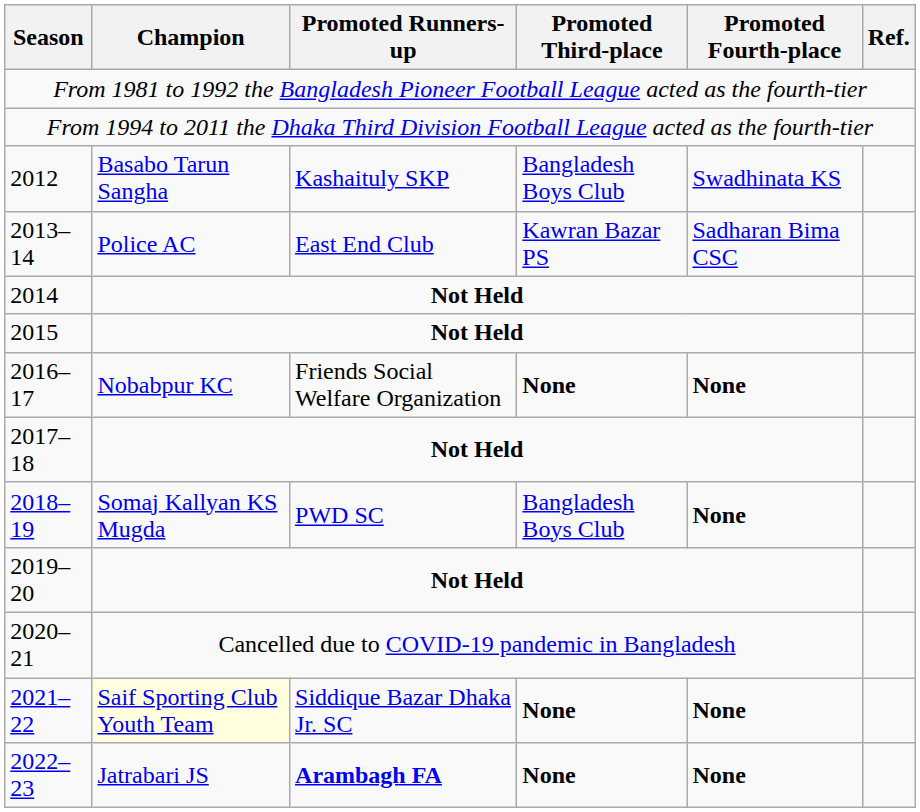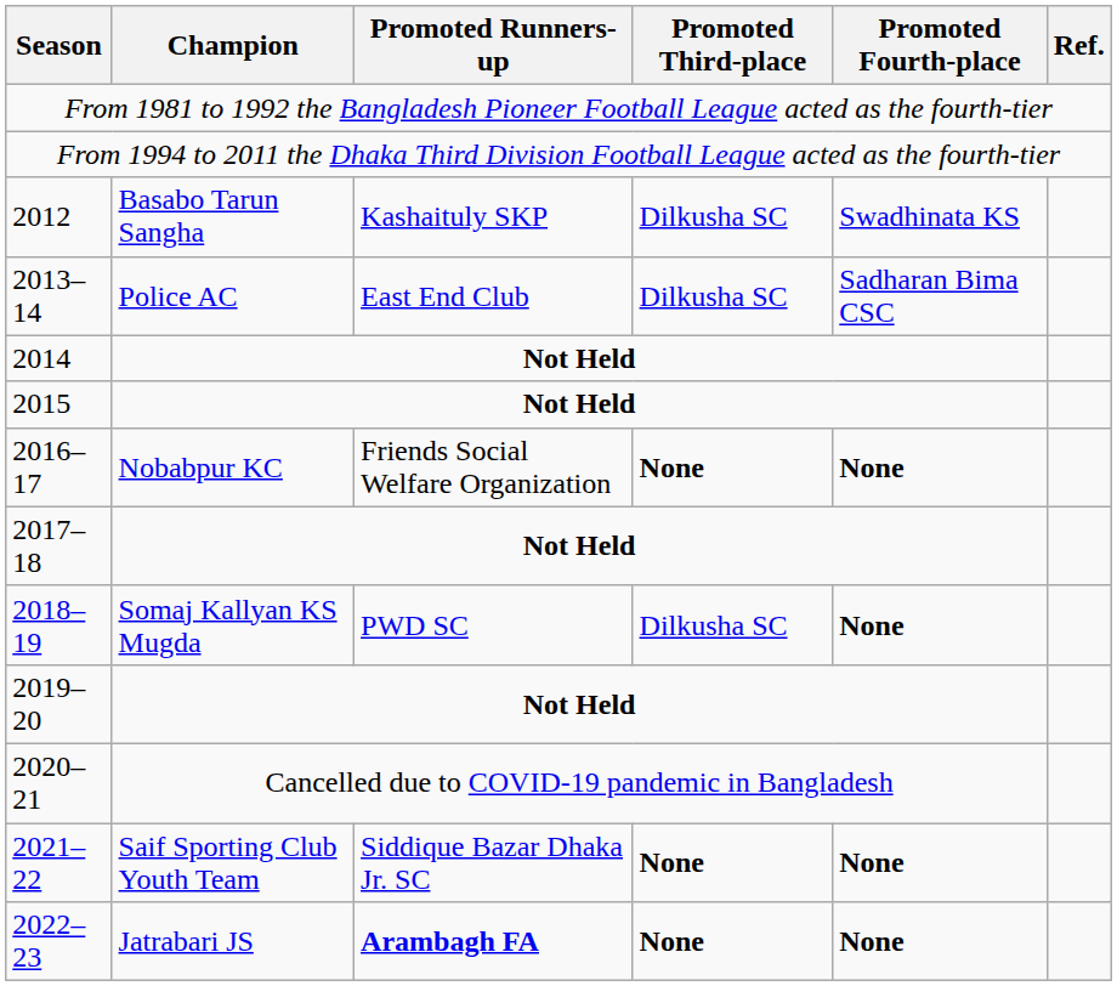2012 | Promoted Third-place: Bangladesh Boys Club -> Dilkusha SC
2013–14 | Promoted Third-place: Kawran Bazar PS -> Dilkusha SC
2018–19 | Promoted Third-place: Bangladesh Boys Club -> Dilkusha SC
2021–22 | Champion: lightyellow background -> no background
